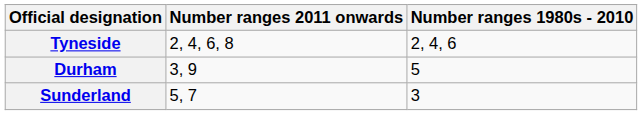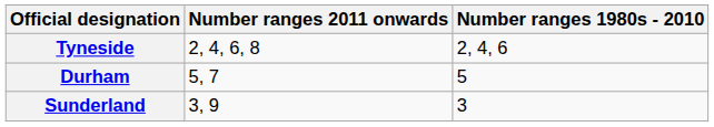Durham | Number ranges 2011 onwards: 3, 9 -> 5, 7
Sunderland | Number ranges 2011 onwards: 5, 7 -> 3, 9
